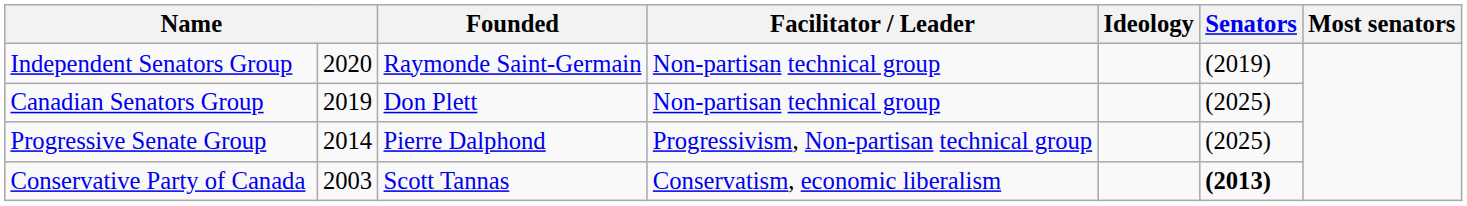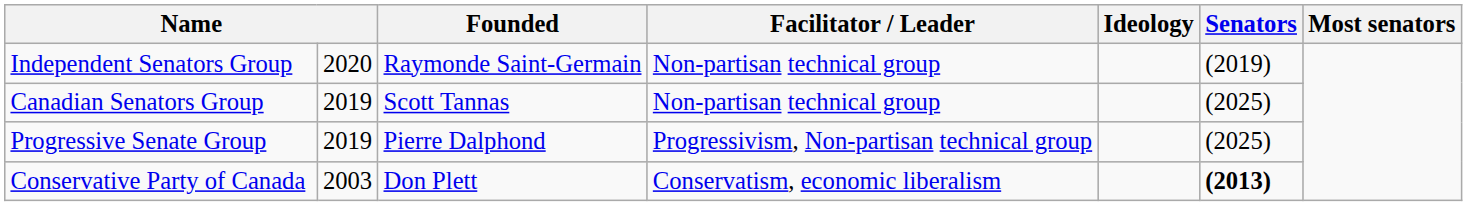Canadian Senators Group | Founded: Don Plett -> Scott Tannas
Progressive Senate Group | column 2: 2014 -> 2019
Conservative Party of Canada | Founded: Scott Tannas -> Don Plett
